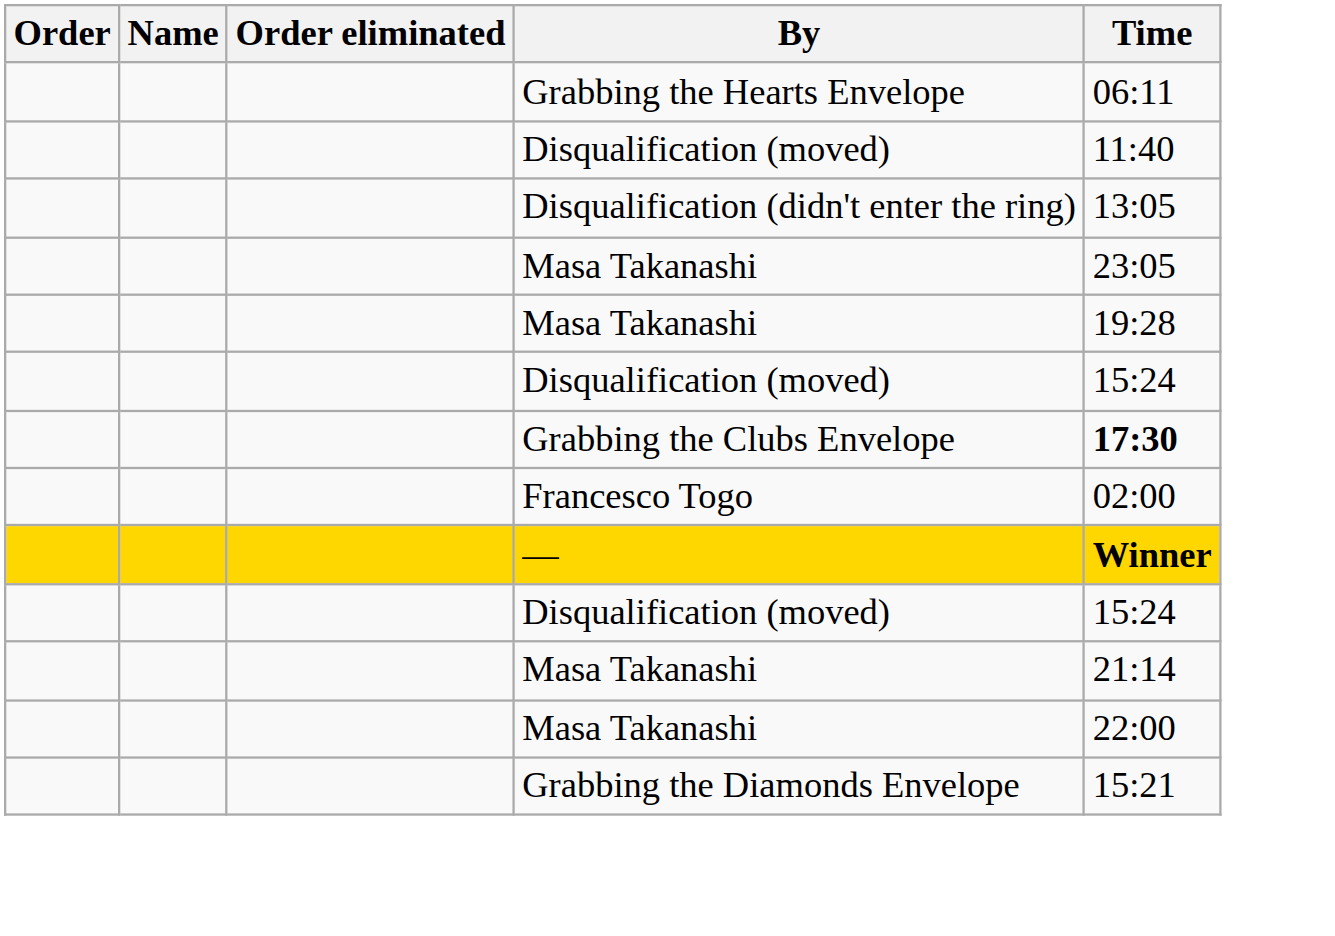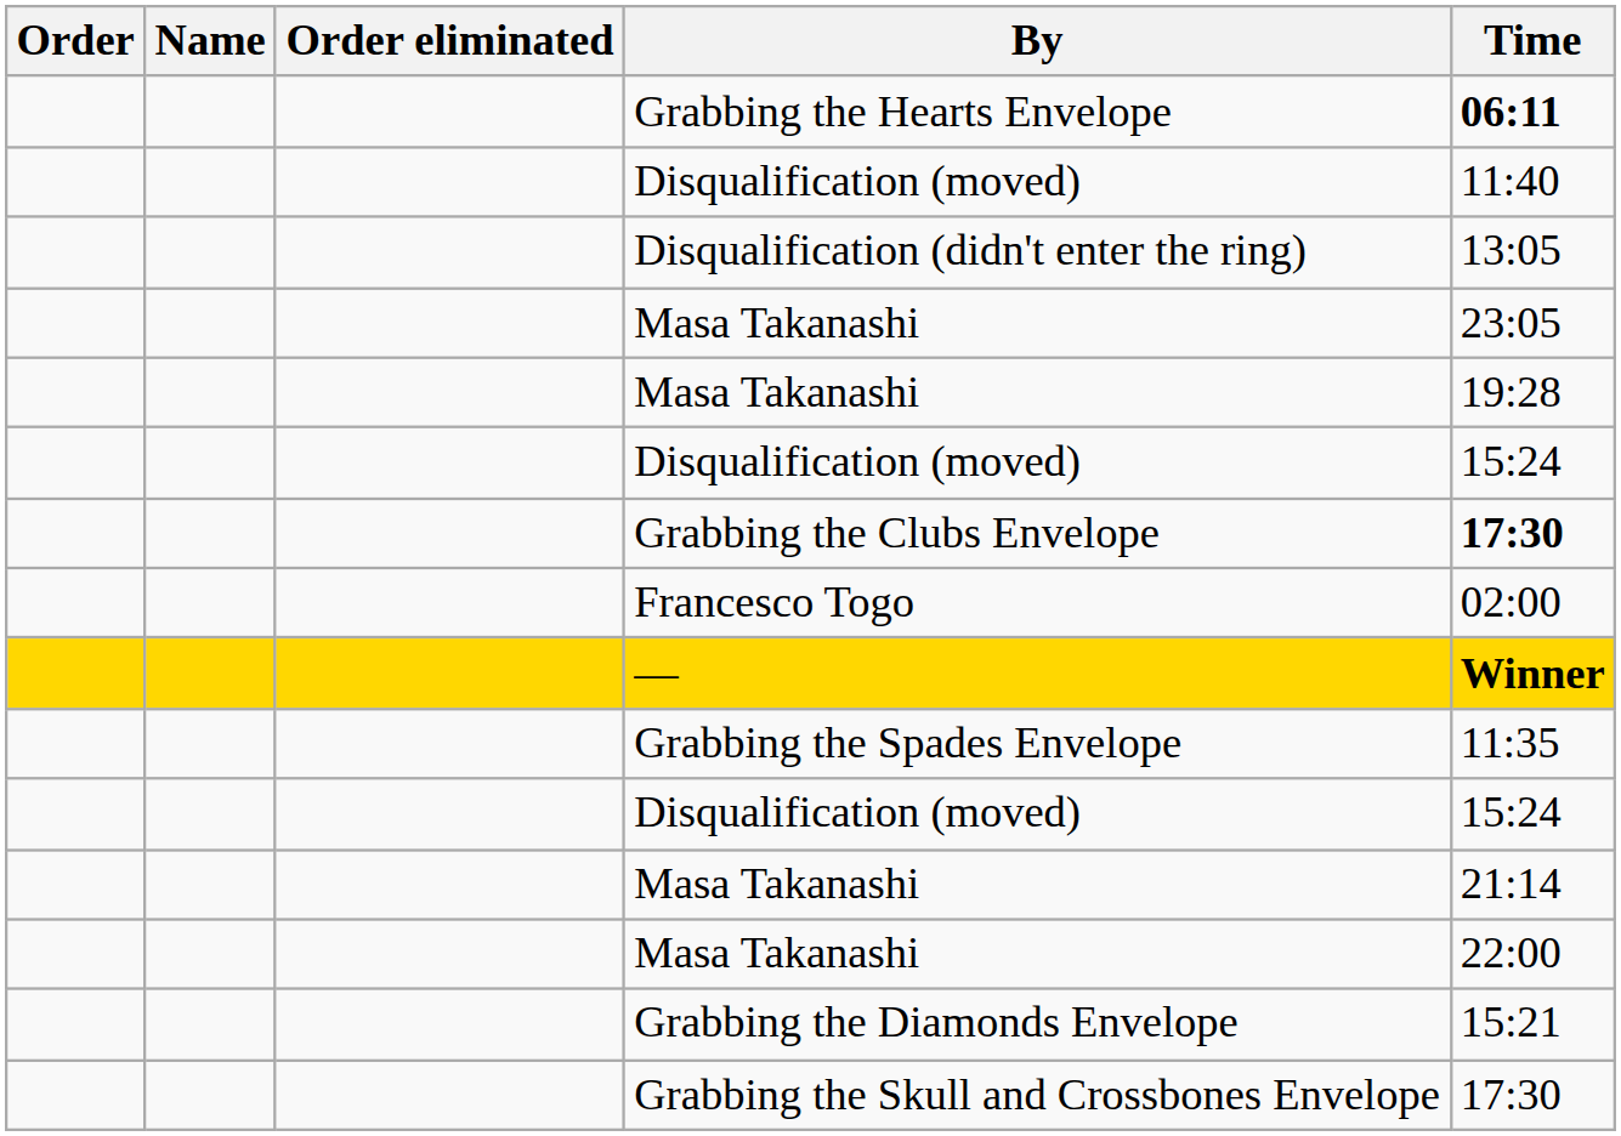Grabbing the Hearts Envelope | Time: normal -> bold
+ row: Grabbing the Spades Envelope | 11:35
+ row: Grabbing the Skull and Crossbones Envelope | 17:30
